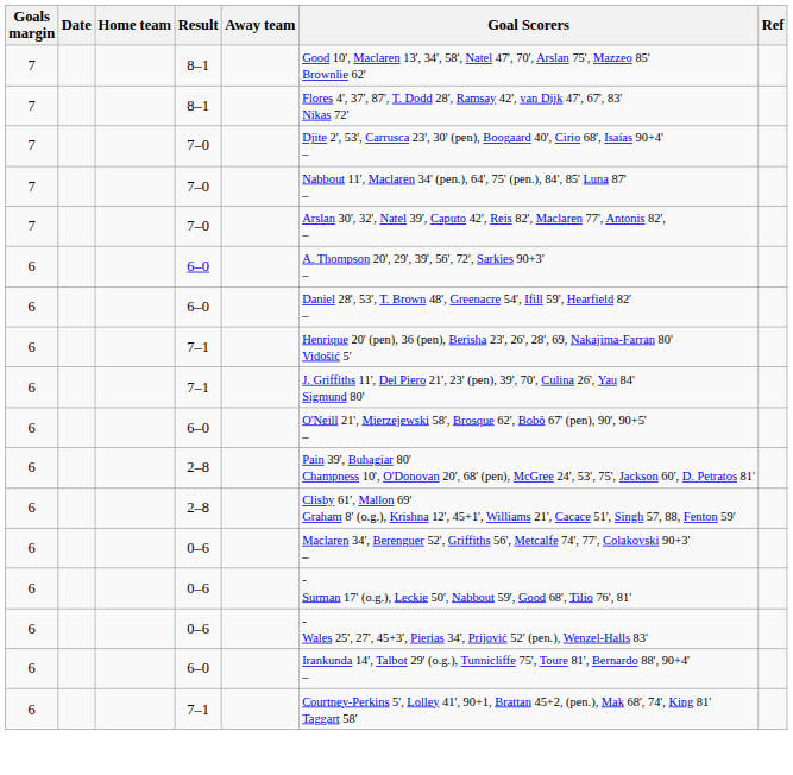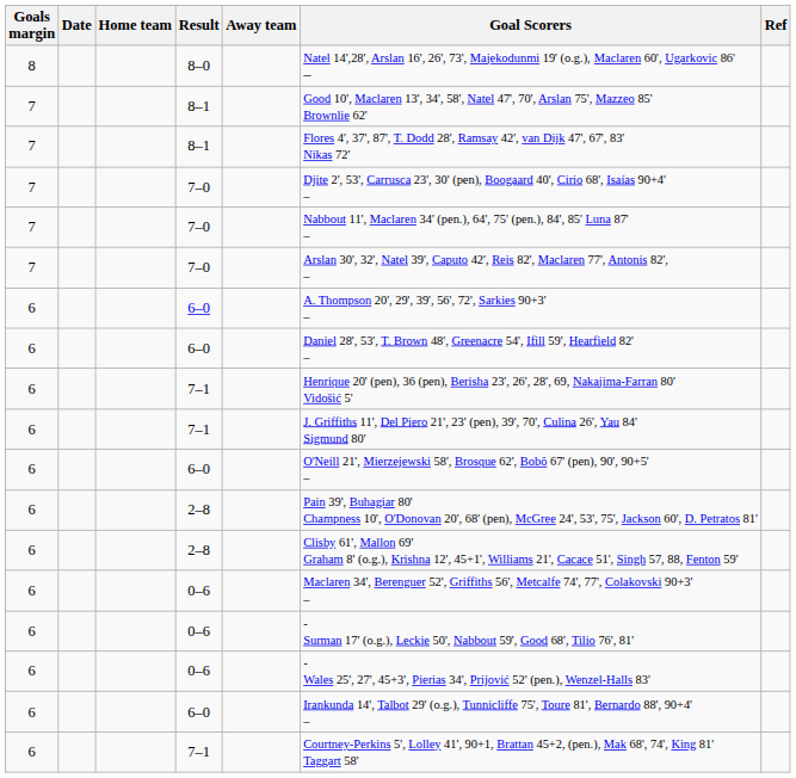+ row: 8 | 8–0 | Natel 14',28', Arslan 16', 26', 73', Majekodunmi 19' (o.g.), Maclaren 60', Ugarkovic 86' –
